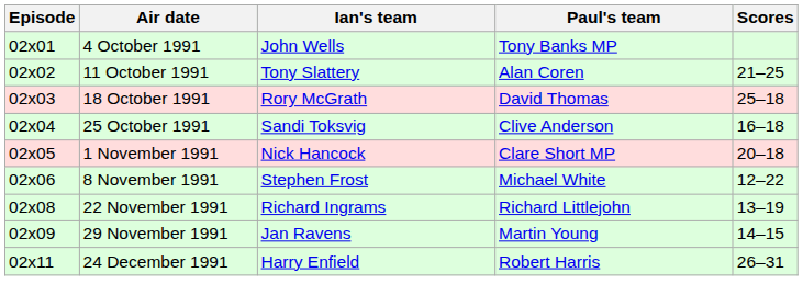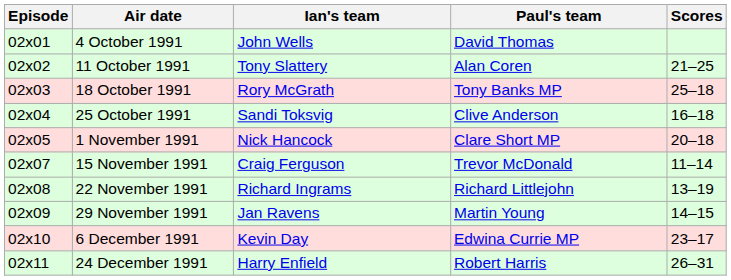4 October 1991 | Paul's team: Tony Banks MP -> David Thomas
18 October 1991 | Paul's team: David Thomas -> Tony Banks MP
- row: 02x06 | 8 November 1991 | Stephen Frost | Michael White | 12–22
+ row: 02x07 | 15 November 1991 | Craig Ferguson | Trevor McDonald | 11–14
+ row: 02x10 | 6 December 1991 | Kevin Day | Edwina Currie MP | 23–17
